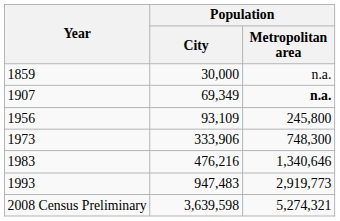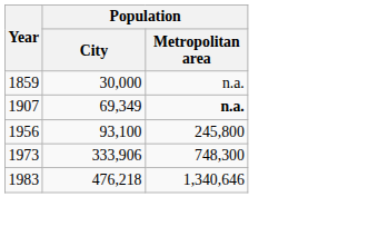1956 | Population / City: 93,109 -> 93,100
1983 | Population / City: 476,216 -> 476,218
- row: 1993 | 947,483 | 2,919,773
- row: 2008 Census Preliminary | 3,639,598 | 5,274,321
